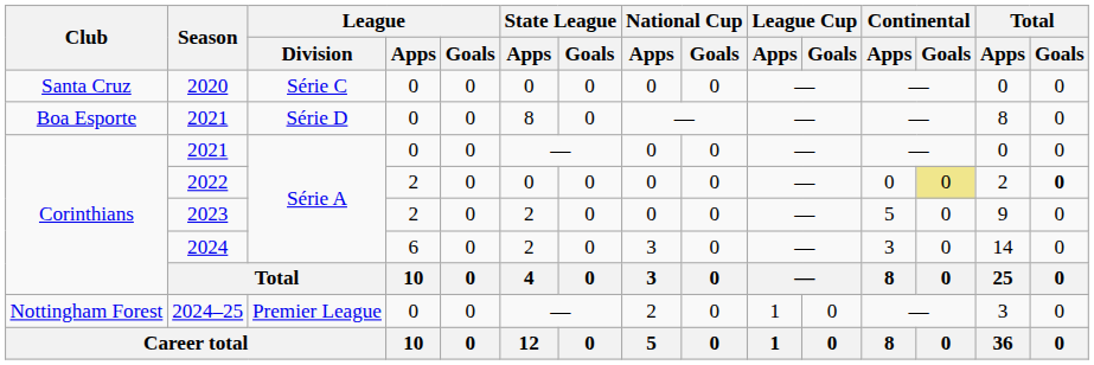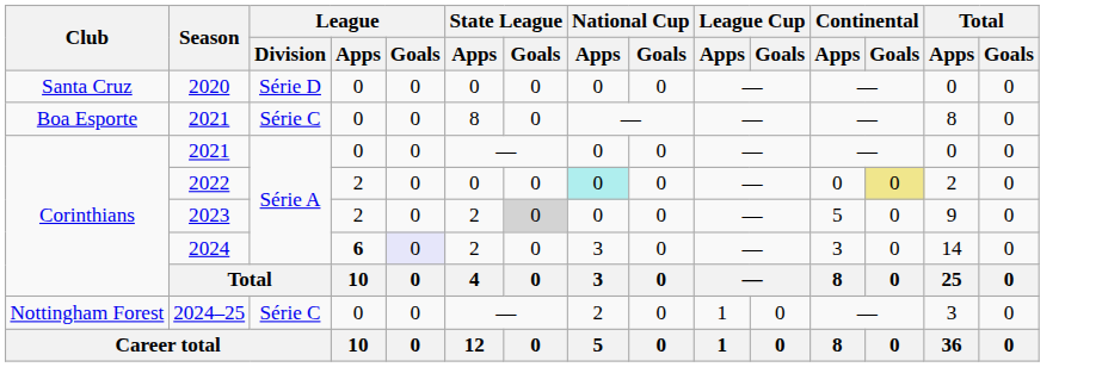2020 | League / Division: Série C -> Série D
Boa Esporte / 2021 | League / Division: Série D -> Série C
2022 | National Cup / Apps: no background -> paleturquoise background
2022 | Total / Goals: bold -> normal
2023 | State League / Goals: no background -> lightgrey background
2024 | League / Apps: normal -> bold
2024 | League / Goals: no background -> lavender background
2024–25 | League / Division: Premier League -> Série C
